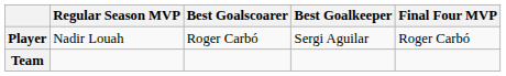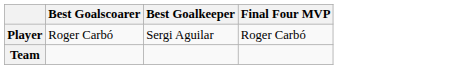- column: Regular Season MVP | Nadir Louah
